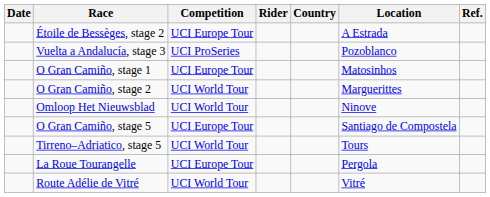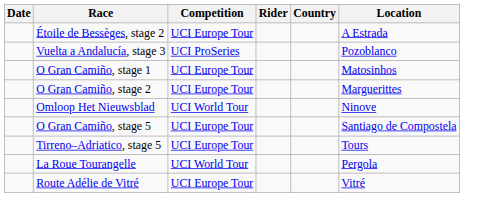- column: Ref.
O Gran Camiño, stage 2 | Competition: UCI World Tour -> UCI Europe Tour
Tirreno–Adriatico, stage 5 | Competition: UCI World Tour -> UCI Europe Tour
La Roue Tourangelle | Competition: UCI Europe Tour -> UCI World Tour
Route Adélie de Vitré | Competition: UCI World Tour -> UCI Europe Tour
